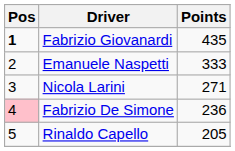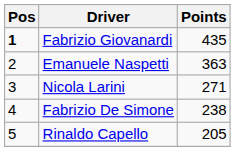Emanuele Naspetti | Points: 333 -> 363
Fabrizio De Simone | Pos: pink background -> no background
Fabrizio De Simone | Points: 236 -> 238
